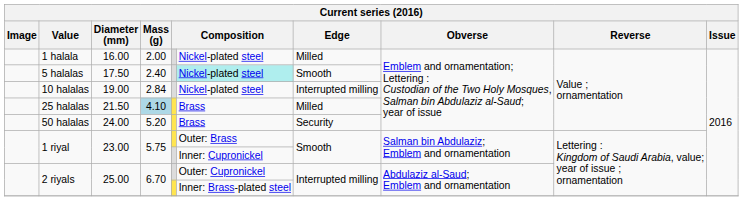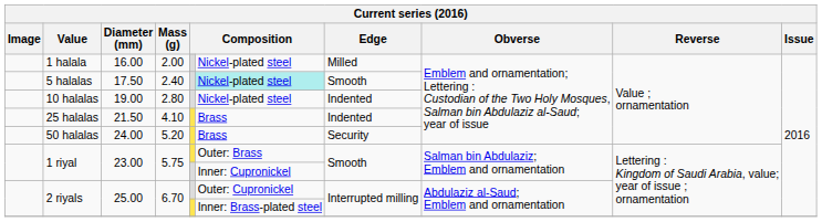10 halalas | Mass (g): 2.84 -> 2.80
10 halalas | Edge: Interrupted milling -> Indented
25 halalas | Mass (g): lightblue background -> no background
25 halalas | Edge: Milled -> Indented
